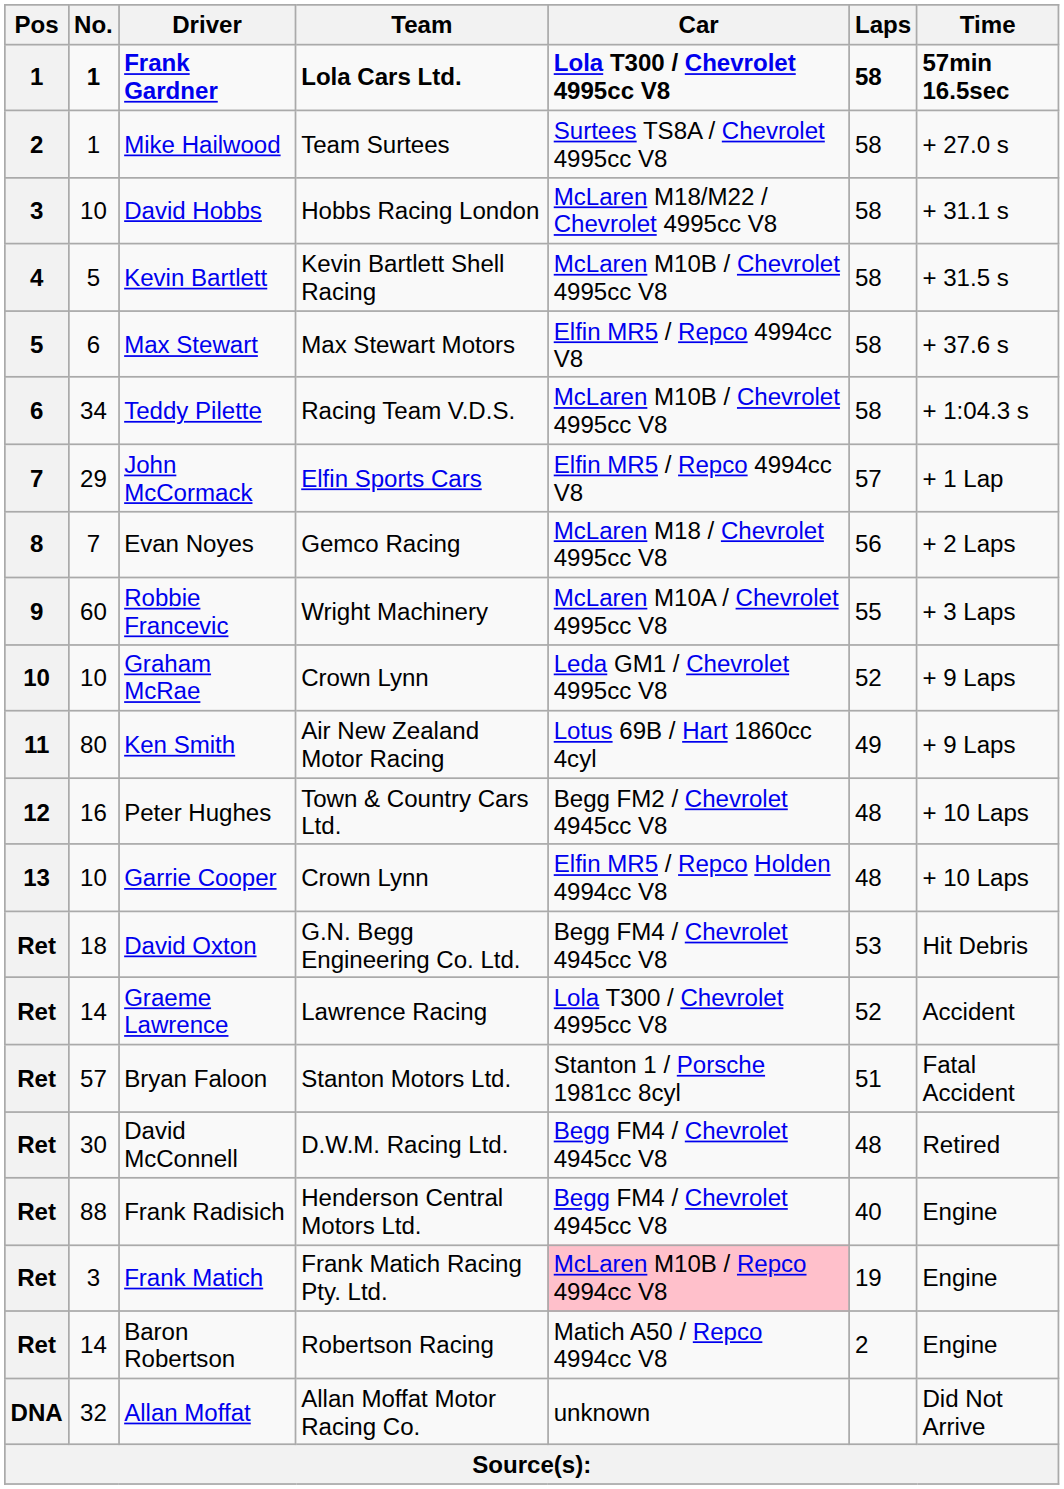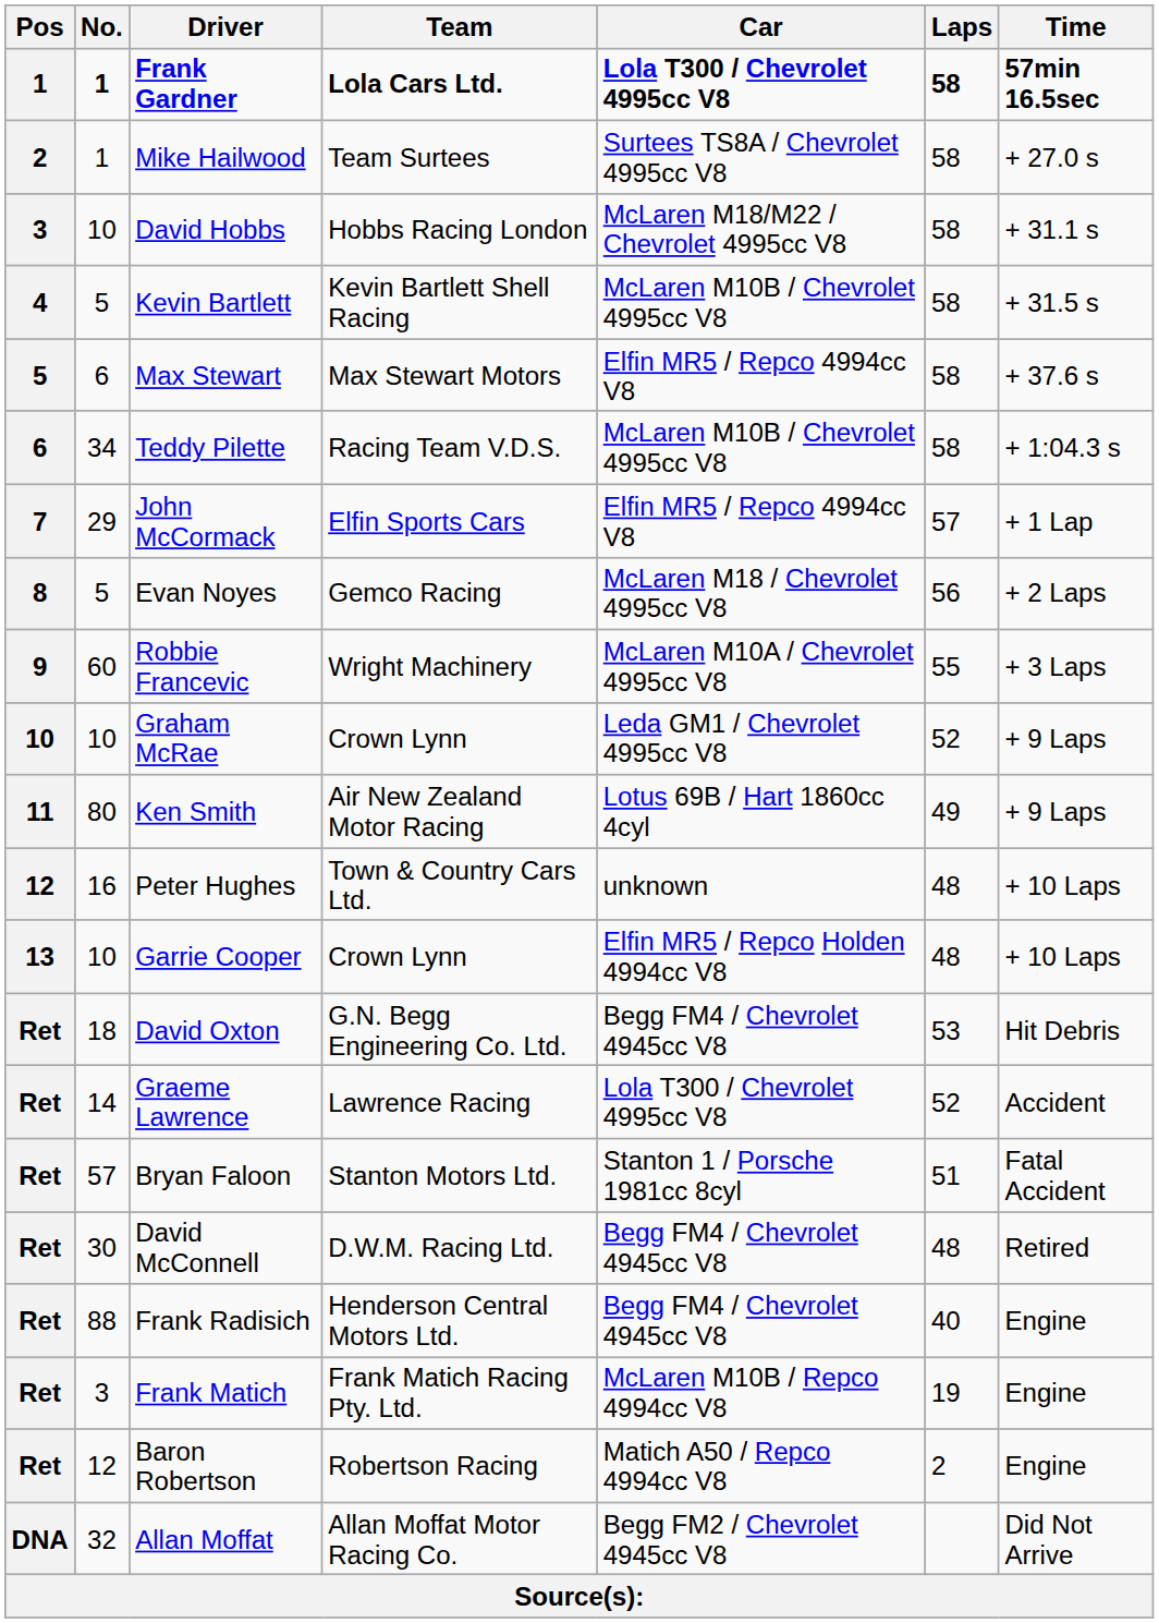Evan Noyes | No.: 7 -> 5
Peter Hughes | Car: Begg FM2 / Chevrolet 4945cc V8 -> unknown
Frank Matich | Car: pink background -> no background
Baron Robertson | No.: 14 -> 12
Allan Moffat | Car: unknown -> Begg FM2 / Chevrolet 4945cc V8
